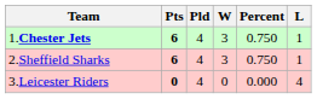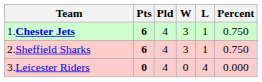columns swapped: L <-> Percent
